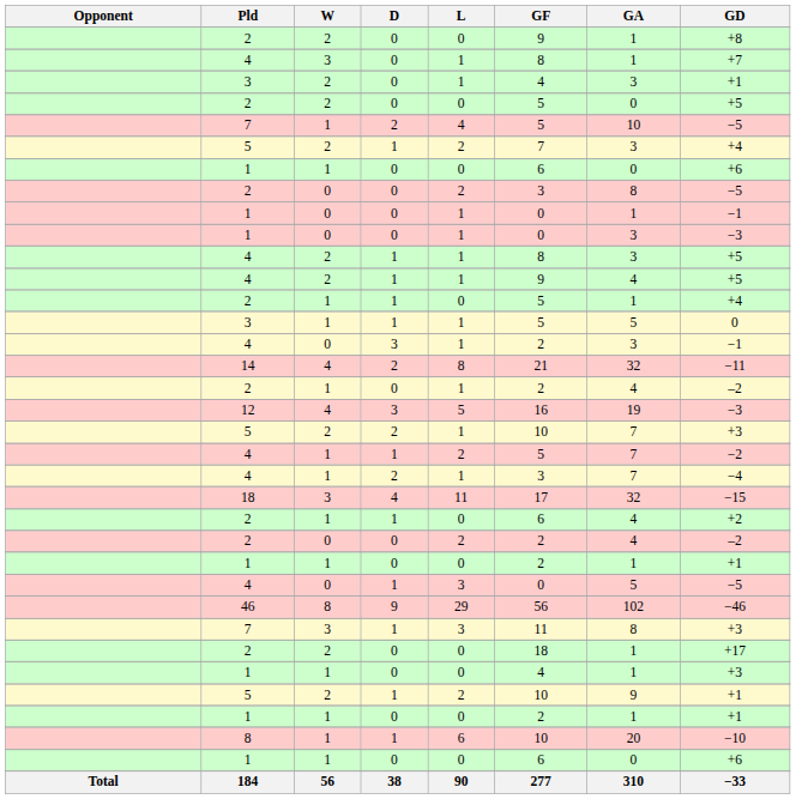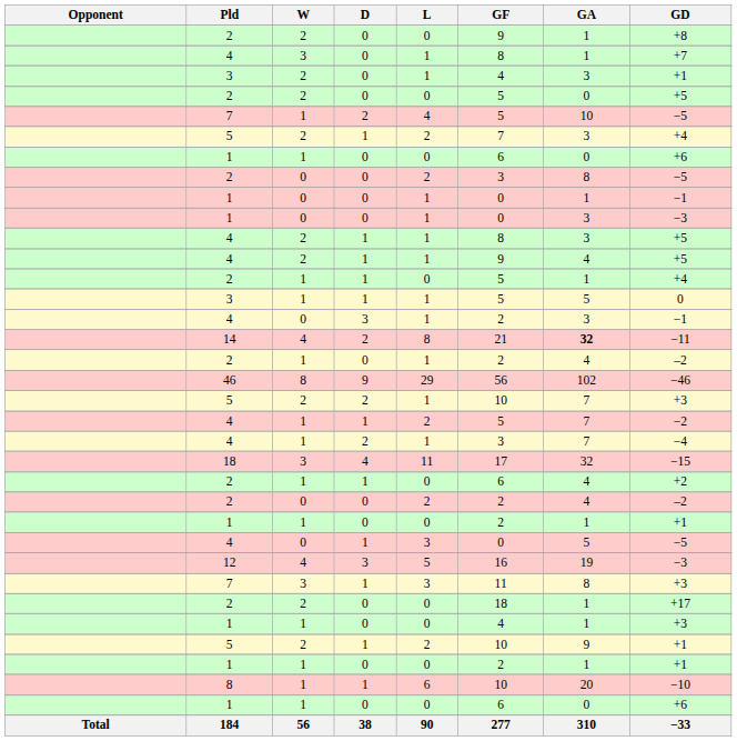14 | GA: normal -> bold
rows swapped: 12 <-> 46
